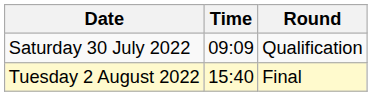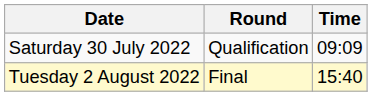columns swapped: Time <-> Round
